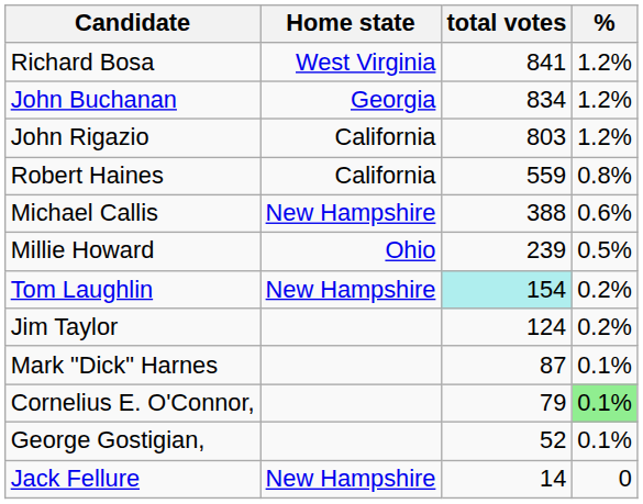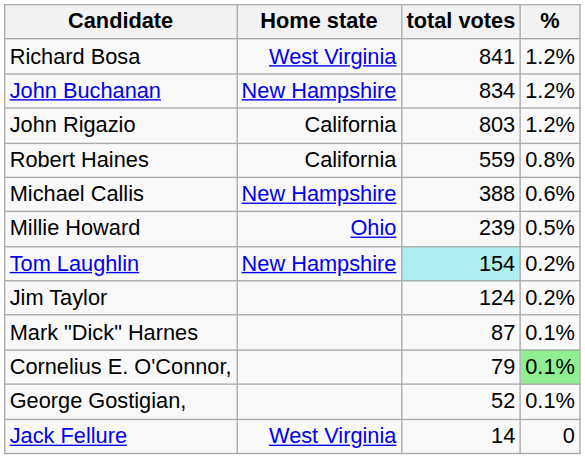John Buchanan | Home state: Georgia -> New Hampshire
Jack Fellure | Home state: New Hampshire -> West Virginia
